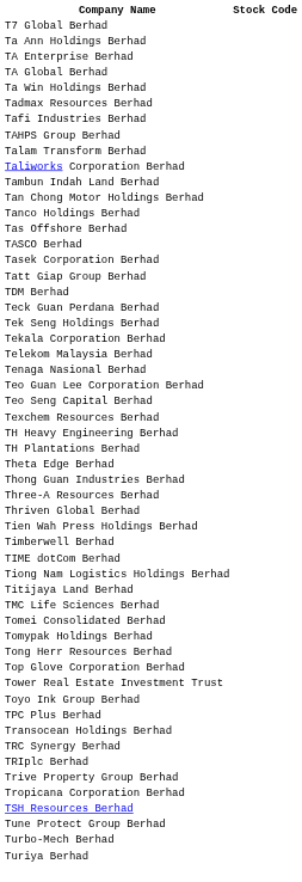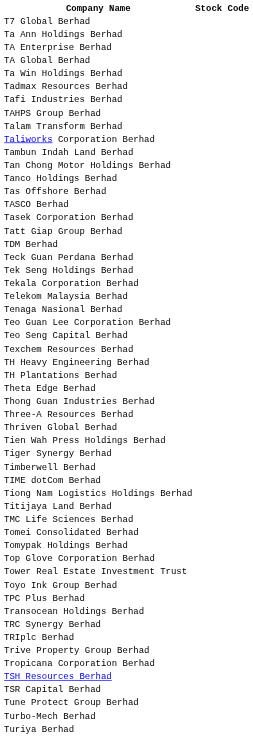+ row: Tiger Synergy Berhad
- row: Tong Herr Resources Berhad
+ row: TSR Capital Berhad
